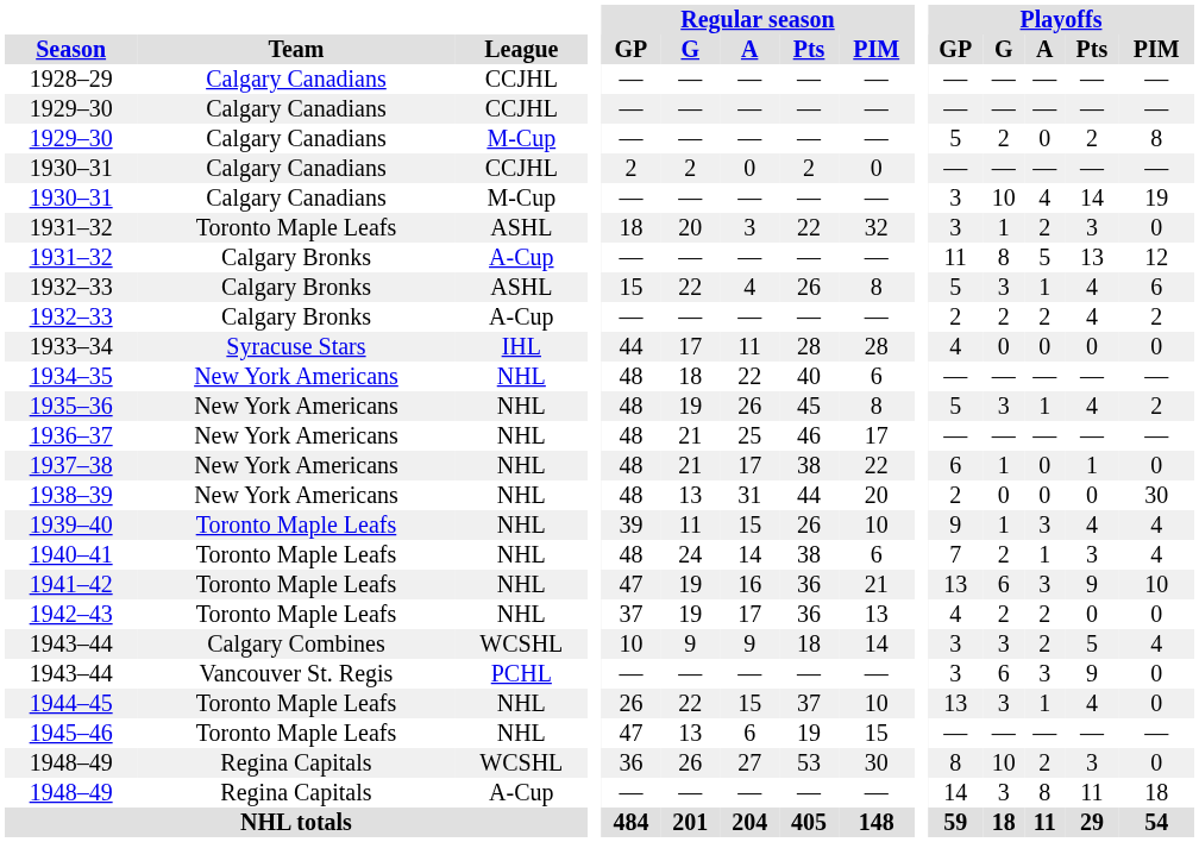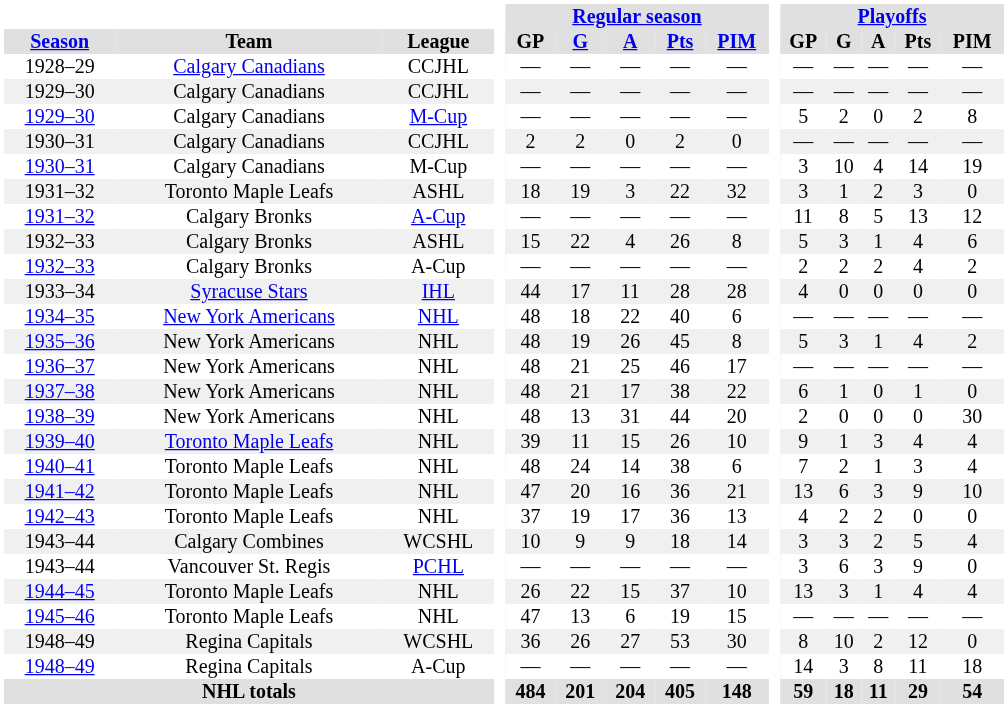1931–32 / ASHL | Regular season / G: 20 -> 19
1941–42 | Regular season / G: 19 -> 20
1944–45 | Playoffs / PIM: 0 -> 4
1948–49 / WCSHL | Playoffs / Pts: 3 -> 12
